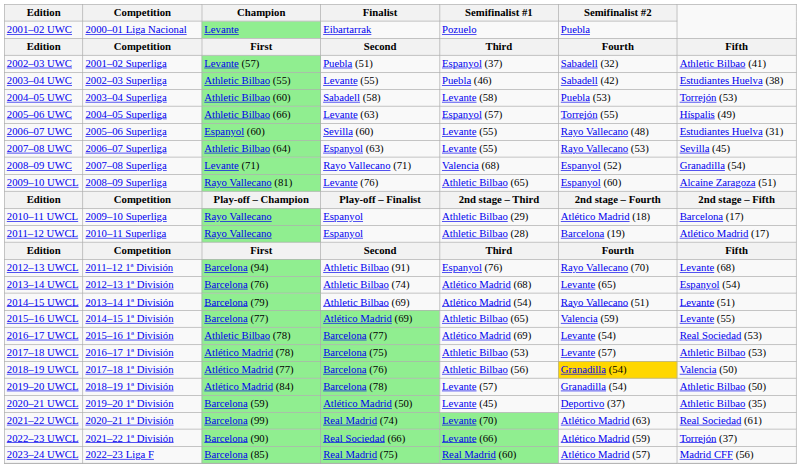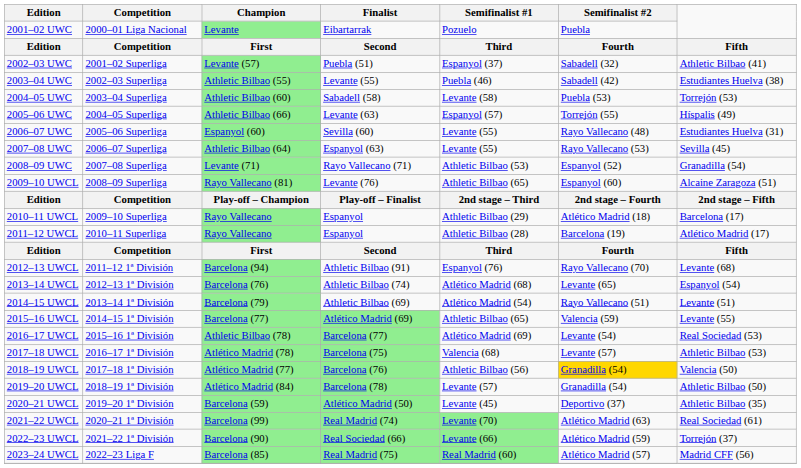2008–09 UWC | Semifinalist #1: Valencia (68) -> Athletic Bilbao (53)
2017–18 UWCL | Semifinalist #1: Athletic Bilbao (53) -> Valencia (68)
